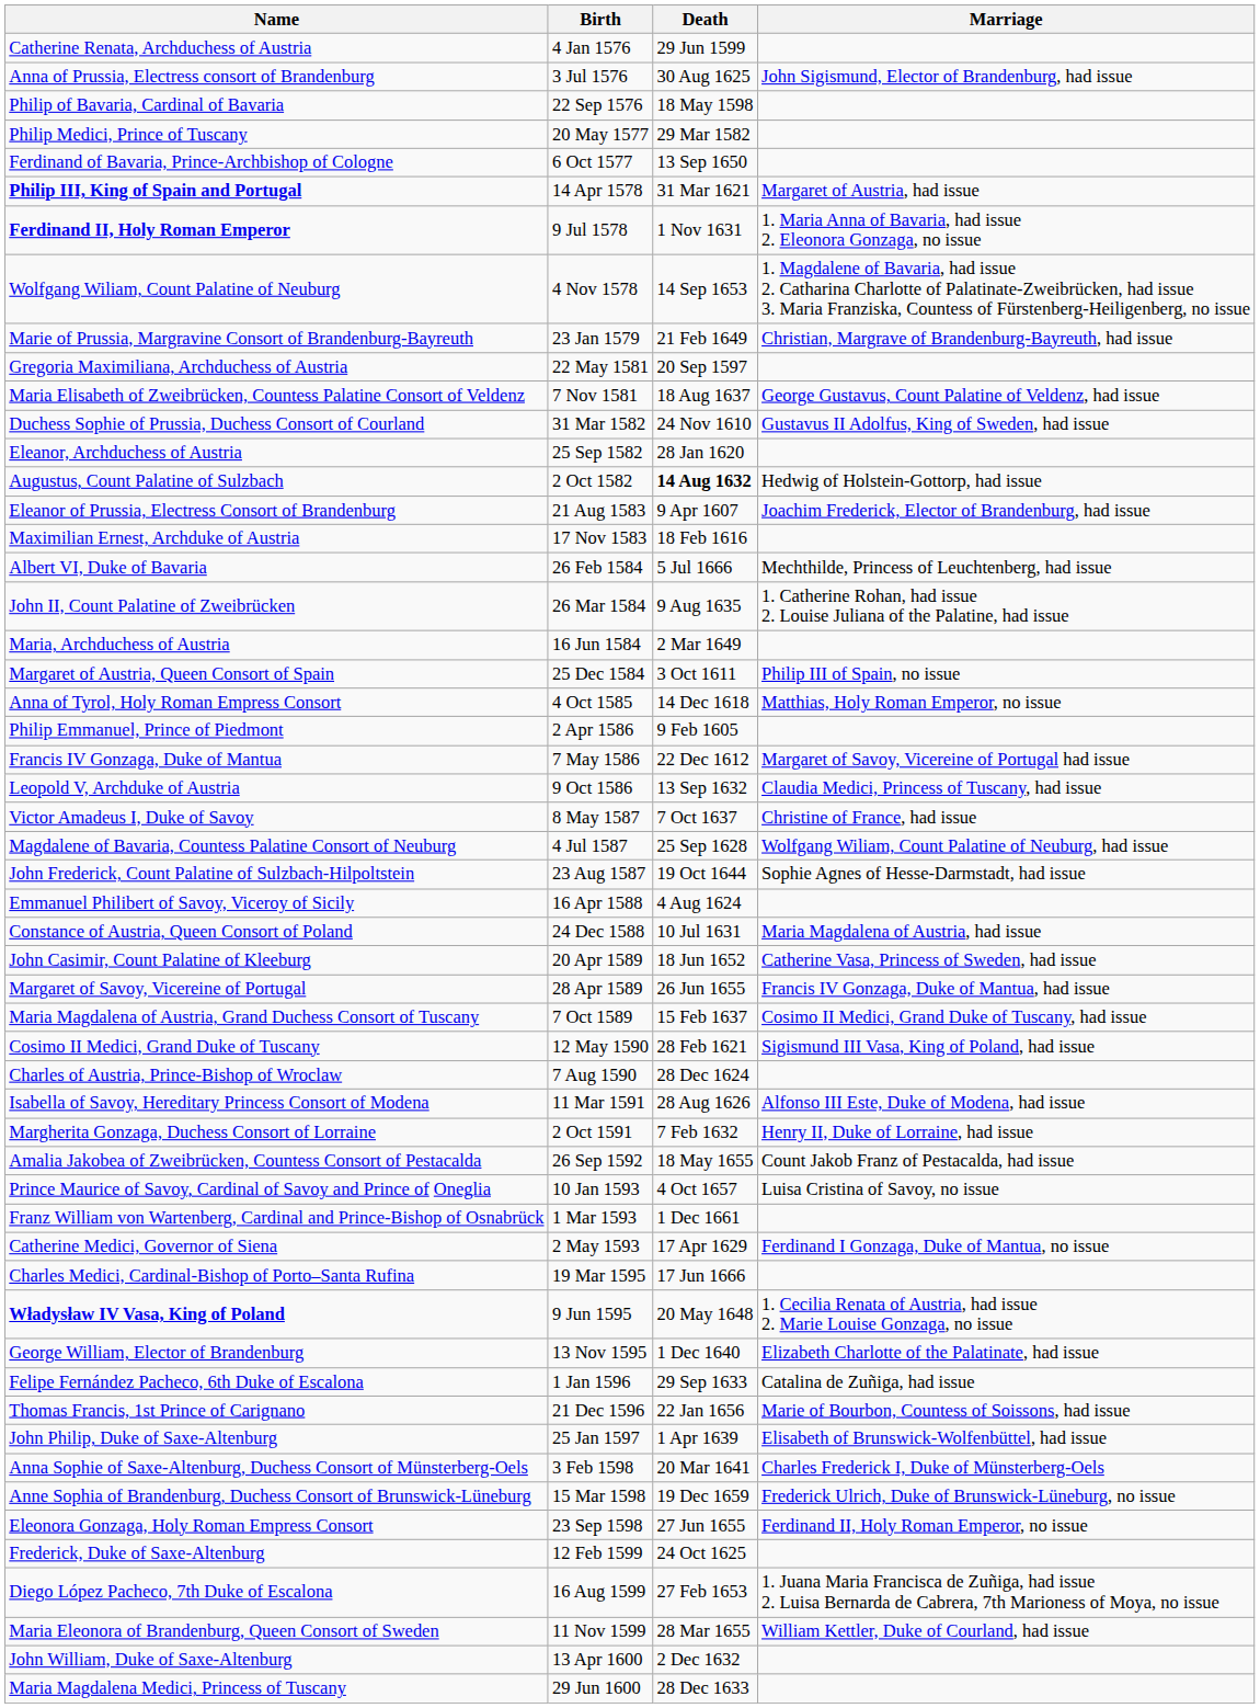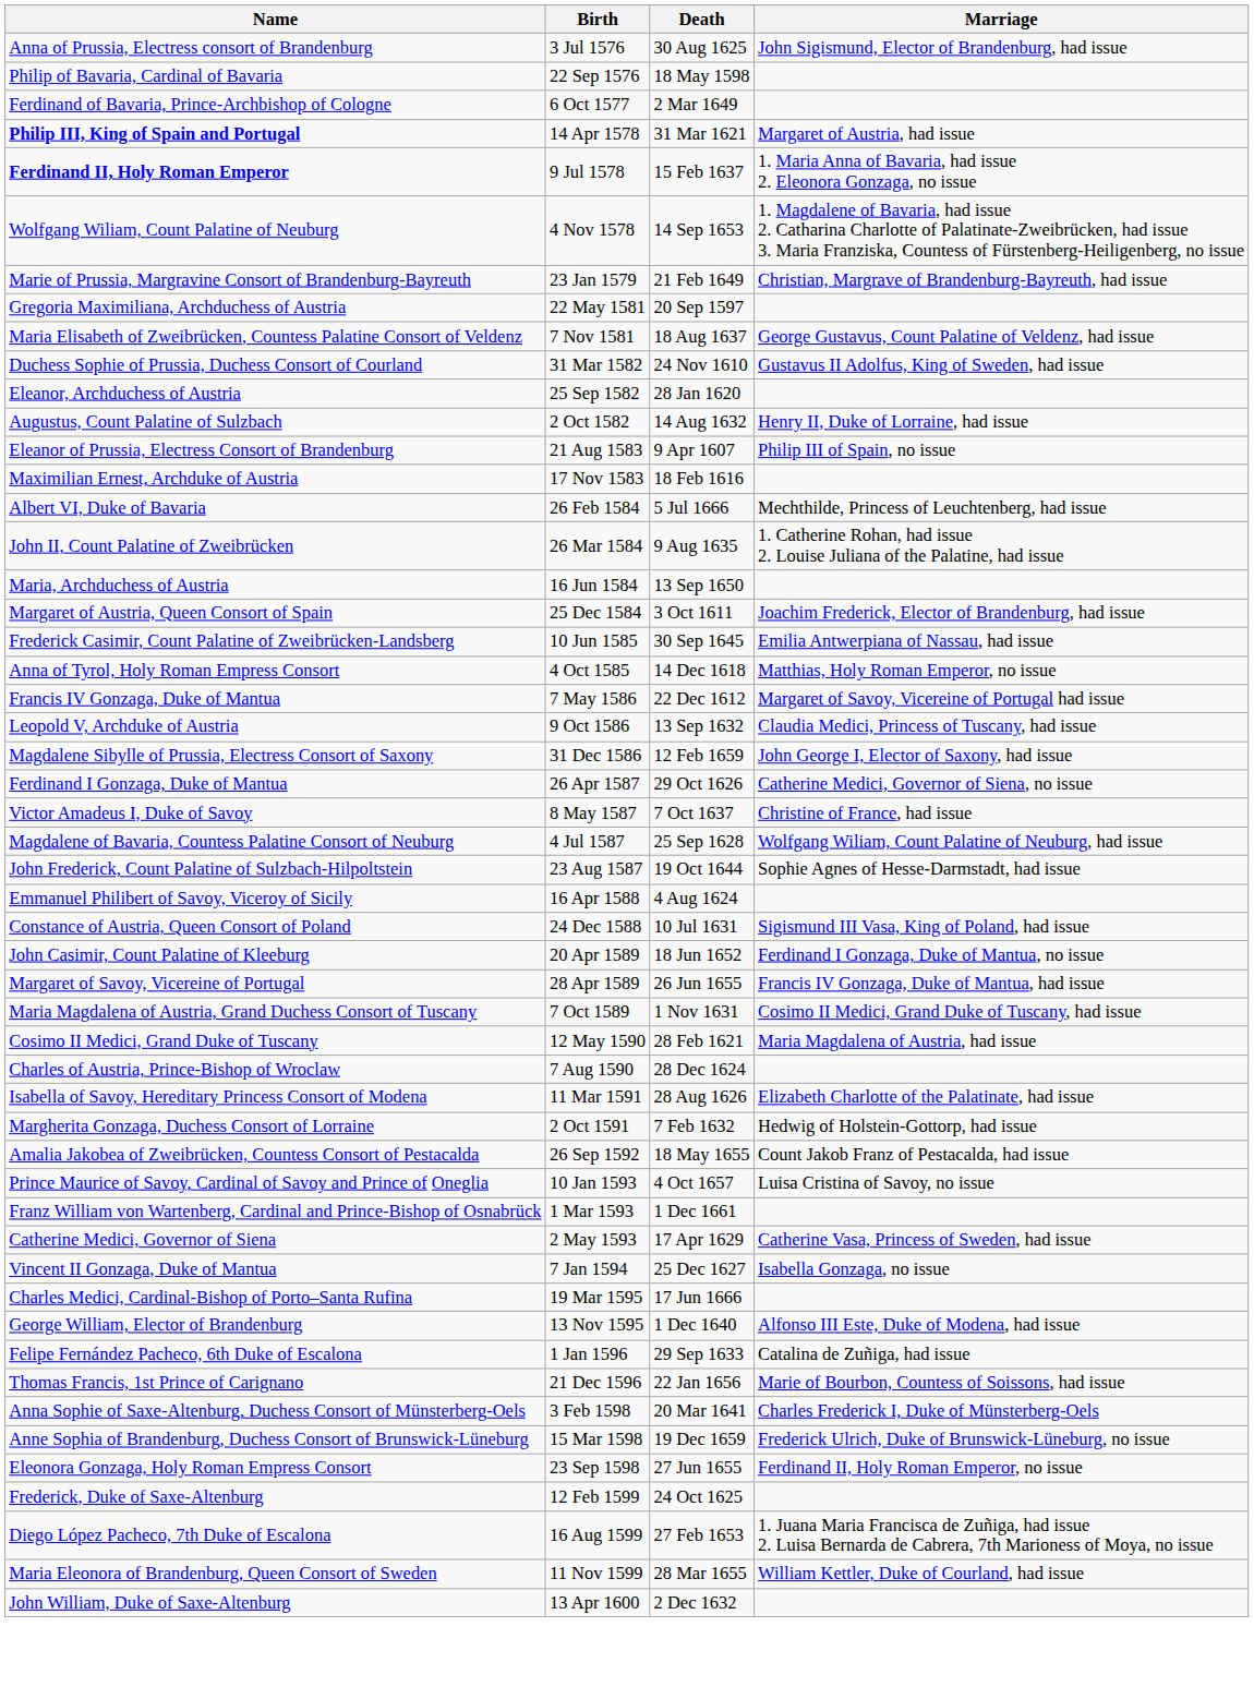- row: Catherine Renata, Archduchess of Austria | 4 Jan 1576 | 29 Jun 1599
- row: Philip Medici, Prince of Tuscany | 20 May 1577 | 29 Mar 1582
Ferdinand of Bavaria, Prince-Archbishop of Cologne | Death: 13 Sep 1650 -> 2 Mar 1649
Ferdinand II, Holy Roman Emperor | Death: 1 Nov 1631 -> 15 Feb 1637
Augustus, Count Palatine of Sulzbach | Death: bold -> normal
Augustus, Count Palatine of Sulzbach | Marriage: Hedwig of Holstein-Gottorp, had issue -> Henry II, Duke of Lorraine, had issue
Eleanor of Prussia, Electress Consort of Brandenburg | Marriage: Joachim Frederick, Elector of Brandenburg, had issue -> Philip III of Spain, no issue
Maria, Archduchess of Austria | Death: 2 Mar 1649 -> 13 Sep 1650
Margaret of Austria, Queen Consort of Spain | Marriage: Philip III of Spain, no issue -> Joachim Frederick, Elector of Brandenburg, had issue
+ row: Frederick Casimir, Count Palatine of Zweibrücken-Landsberg | 10 Jun 1585 | 30 Sep 1645 | Emilia Antwerpiana of Nassau, had issue
- row: Philip Emmanuel, Prince of Piedmont | 2 Apr 1586 | 9 Feb 1605
+ row: Magdalene Sibylle of Prussia, Electress Consort of Saxony | 31 Dec 1586 | 12 Feb 1659 | John George I, Elector of Saxony, had issue
+ row: Ferdinand I Gonzaga, Duke of Mantua | 26 Apr 1587 | 29 Oct 1626 | Catherine Medici, Governor of Siena, no issue
Constance of Austria, Queen Consort of Poland | Marriage: Maria Magdalena of Austria, had issue -> Sigismund III Vasa, King of Poland, had issue
John Casimir, Count Palatine of Kleeburg | Marriage: Catherine Vasa, Princess of Sweden, had issue -> Ferdinand I Gonzaga, Duke of Mantua, no issue
Maria Magdalena of Austria, Grand Duchess Consort of Tuscany | Death: 15 Feb 1637 -> 1 Nov 1631
Cosimo II Medici, Grand Duke of Tuscany | Marriage: Sigismund III Vasa, King of Poland, had issue -> Maria Magdalena of Austria, had issue
Isabella of Savoy, Hereditary Princess Consort of Modena | Marriage: Alfonso III Este, Duke of Modena, had issue -> Elizabeth Charlotte of the Palatinate, had issue
Margherita Gonzaga, Duchess Consort of Lorraine | Marriage: Henry II, Duke of Lorraine, had issue -> Hedwig of Holstein-Gottorp, had issue
Catherine Medici, Governor of Siena | Marriage: Ferdinand I Gonzaga, Duke of Mantua, no issue -> Catherine Vasa, Princess of Sweden, had issue
+ row: Vincent II Gonzaga, Duke of Mantua | 7 Jan 1594 | 25 Dec 1627 | Isabella Gonzaga, no issue
- row: Władysław IV Vasa, King of Poland | 9 Jun 1595 | 20 May 1648 | 1. Cecilia Renata of Austria, had issue 2. Marie Louise Gonzaga, no issue
George William, Elector of Brandenburg | Marriage: Elizabeth Charlotte of the Palatinate, had issue -> Alfonso III Este, Duke of Modena, had issue
- row: John Philip, Duke of Saxe-Altenburg | 25 Jan 1597 | 1 Apr 1639 | Elisabeth of Brunswick-Wolfenbüttel, had issue
- row: Maria Magdalena Medici, Princess of Tuscany | 29 Jun 1600 | 28 Dec 1633
